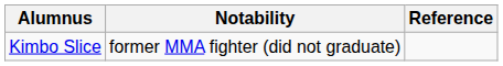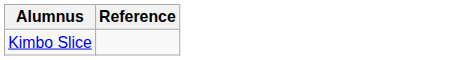- column: Notability | former MMA fighter (did not graduate)
